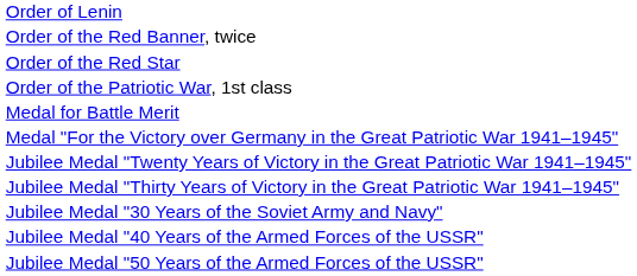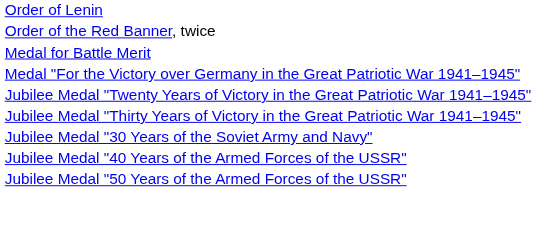- row: Order of the Red Star
- row: Order of the Patriotic War, 1st class
